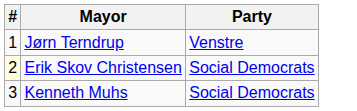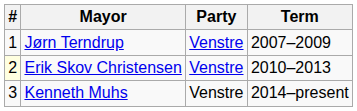+ column: Term | 2007–2009 | 2010–2013 | 2014–present
Erik Skov Christensen | Party: Social Democrats -> Venstre
Kenneth Muhs | Party: Social Democrats -> Venstre
